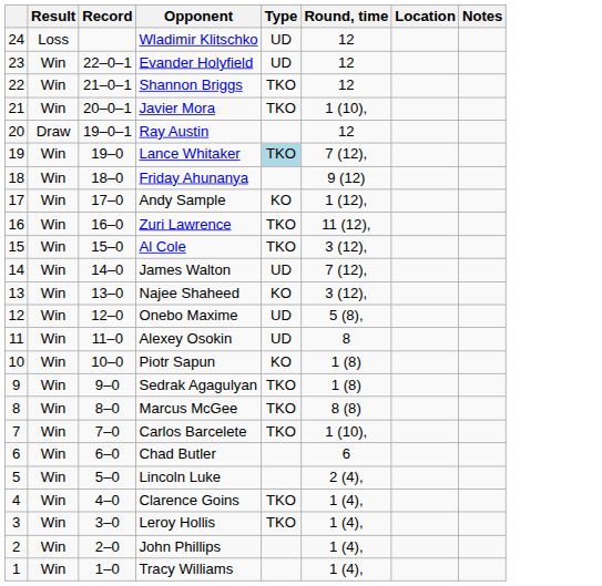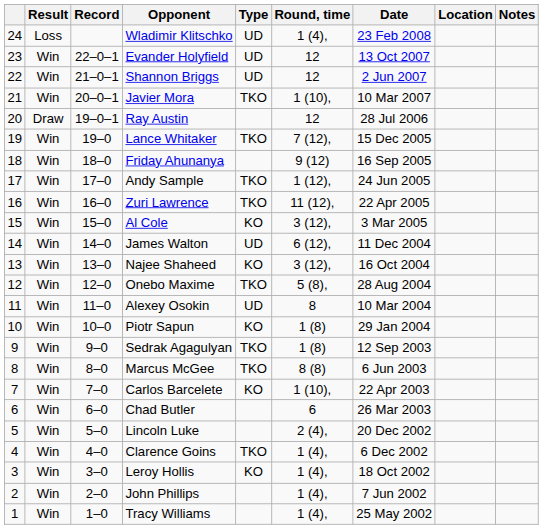+ column: Date | 23 Feb 2008 | 13 Oct 2007 | 2 Jun 2007 | 10 Mar 2007 | 28 Jul 2006 | 15 Dec 2005 | 16 Sep 2005 | 24 Jun 2005 | 22 Apr 2005 | 3 Mar 2005 | 11 Dec 2004 | 16 Oct 2004 | 28 Aug 2004 | 10 Mar 2004 | 29 Jan 2004 | 12 Sep 2003 | 6 Jun 2003 | 22 Apr 2003 | 26 Mar 2003 | 20 Dec 2002 | 6 Dec 2002 | 18 Oct 2002 | 7 Jun 2002 | 25 May 2002
Wladimir Klitschko | Round, time: 12 -> 1 (4),
Shannon Briggs | Type: TKO -> UD
Lance Whitaker | Type: lightblue background -> no background
Andy Sample | Type: KO -> TKO
Al Cole | Type: TKO -> KO
James Walton | Round, time: 7 (12), -> 6 (12),
Onebo Maxime | Type: UD -> TKO
Carlos Barcelete | Type: TKO -> KO
Leroy Hollis | Type: TKO -> KO
